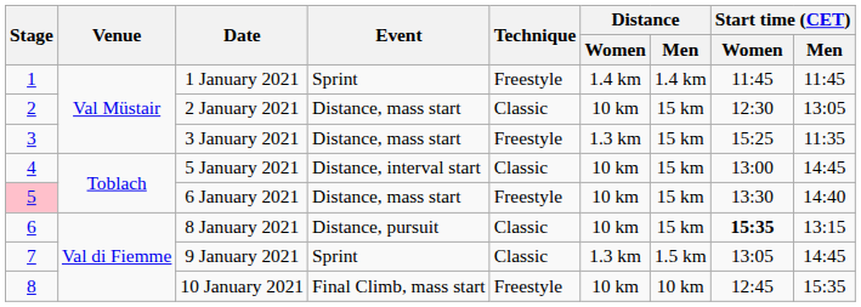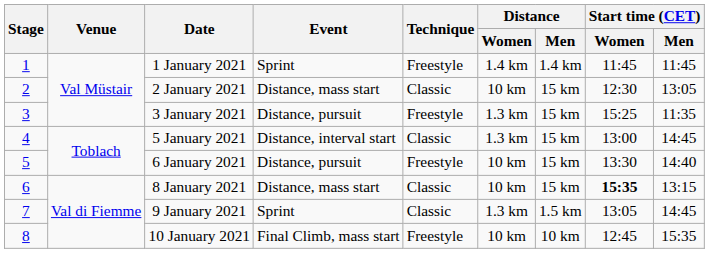3 January 2021 | Event: Distance, mass start -> Distance, pursuit
5 January 2021 | Distance / Women: 10 km -> 1.3 km
6 January 2021 | Stage: pink background -> no background
6 January 2021 | Event: Distance, mass start -> Distance, pursuit
8 January 2021 | Event: Distance, pursuit -> Distance, mass start
